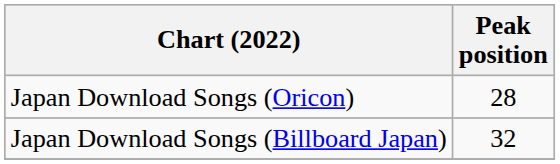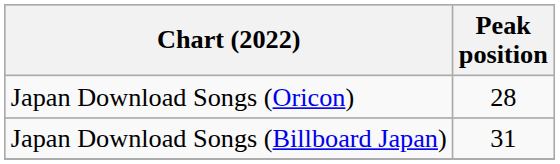Japan Download Songs (Billboard Japan) | Peak position: 32 -> 31
